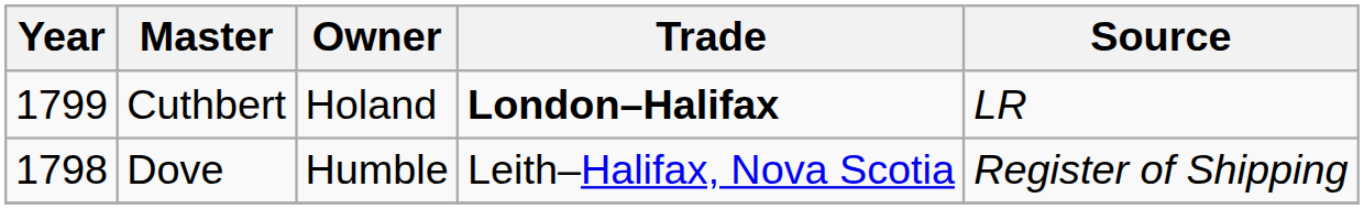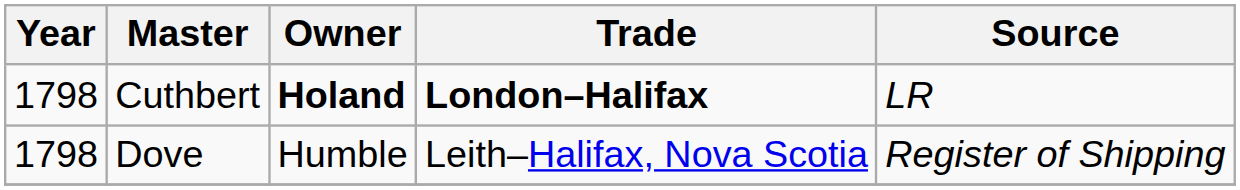Cuthbert | Year: 1799 -> 1798
Cuthbert | Owner: normal -> bold
